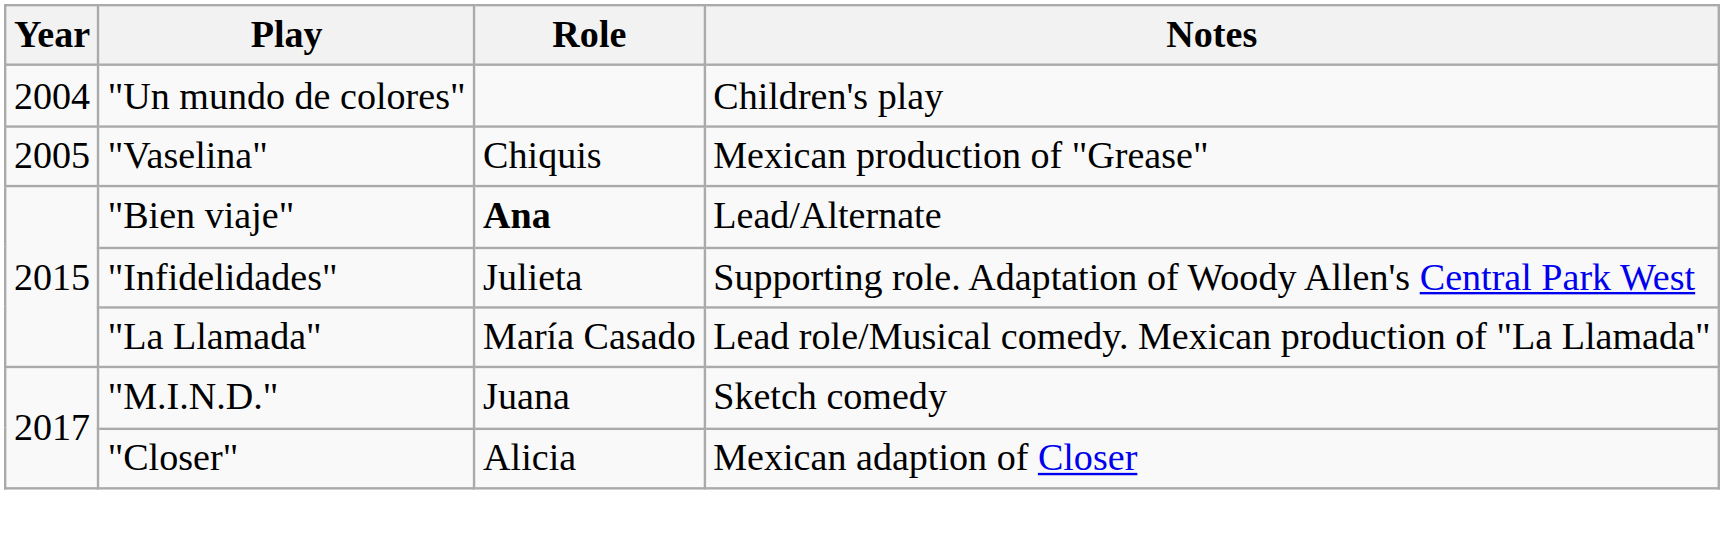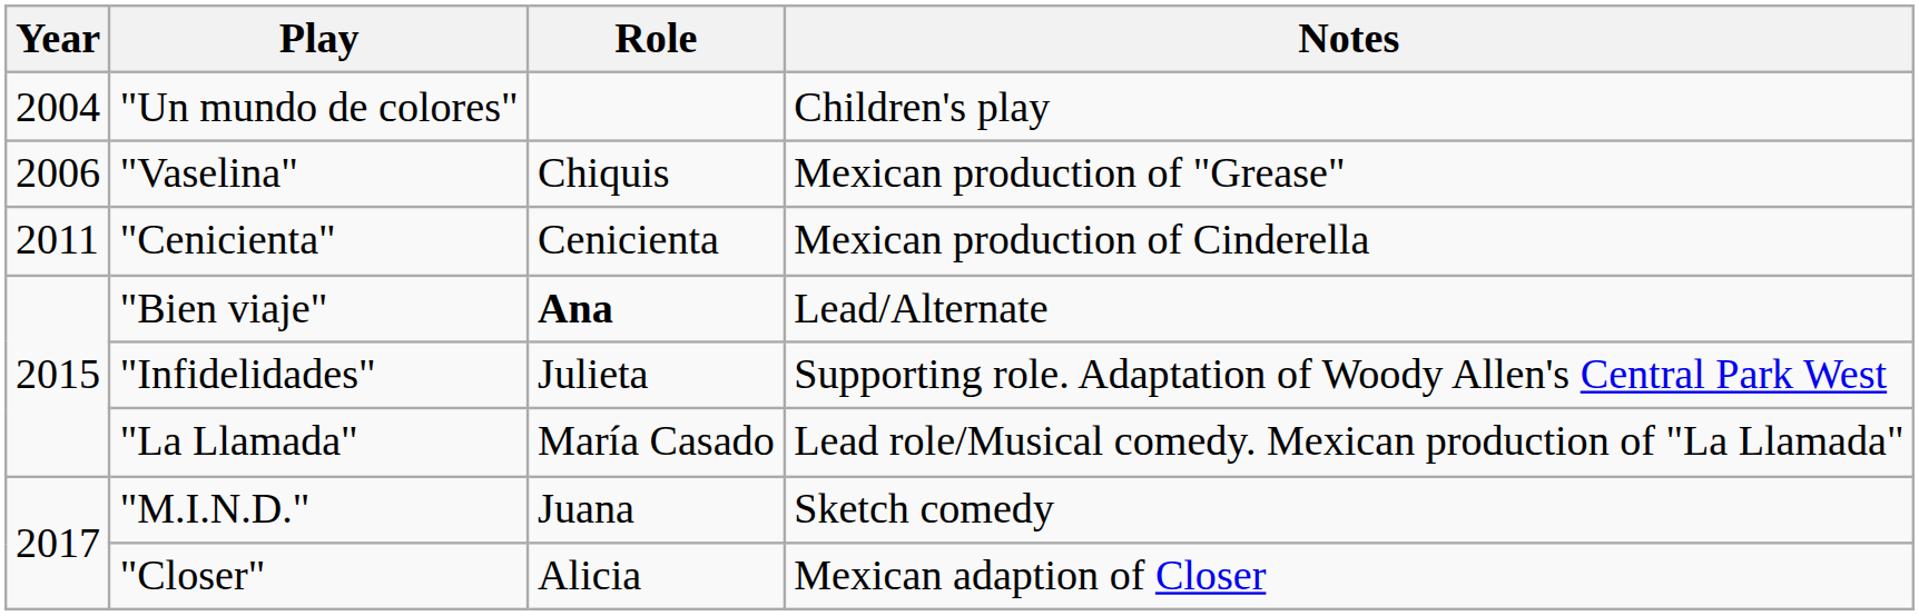"Vaselina" | Year: 2005 -> 2006
+ row: 2011 | "Cenicienta" | Cenicienta | Mexican production of Cinderella
